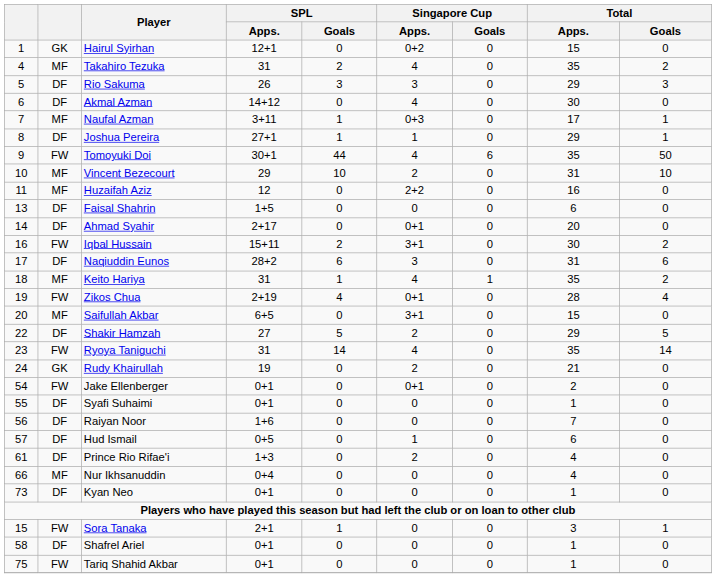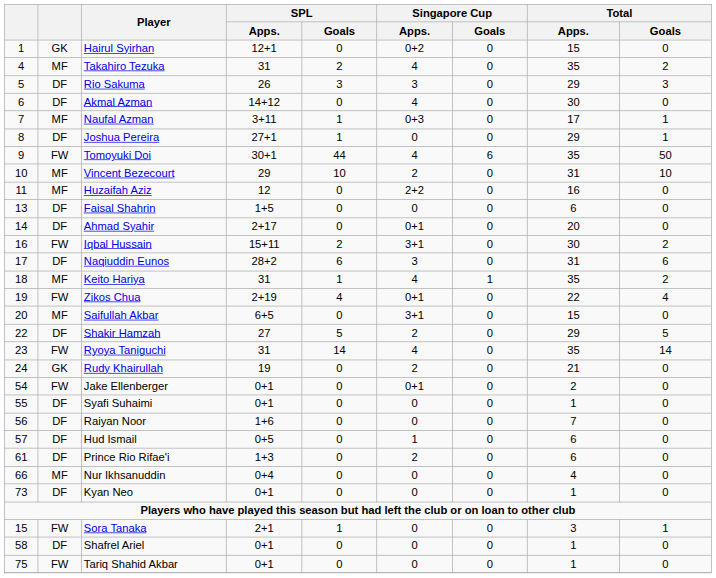Joshua Pereira | Singapore Cup / Apps.: 1 -> 0
Zikos Chua | Total / Apps.: 28 -> 22
Prince Rio Rifae'i | Total / Apps.: 4 -> 6
